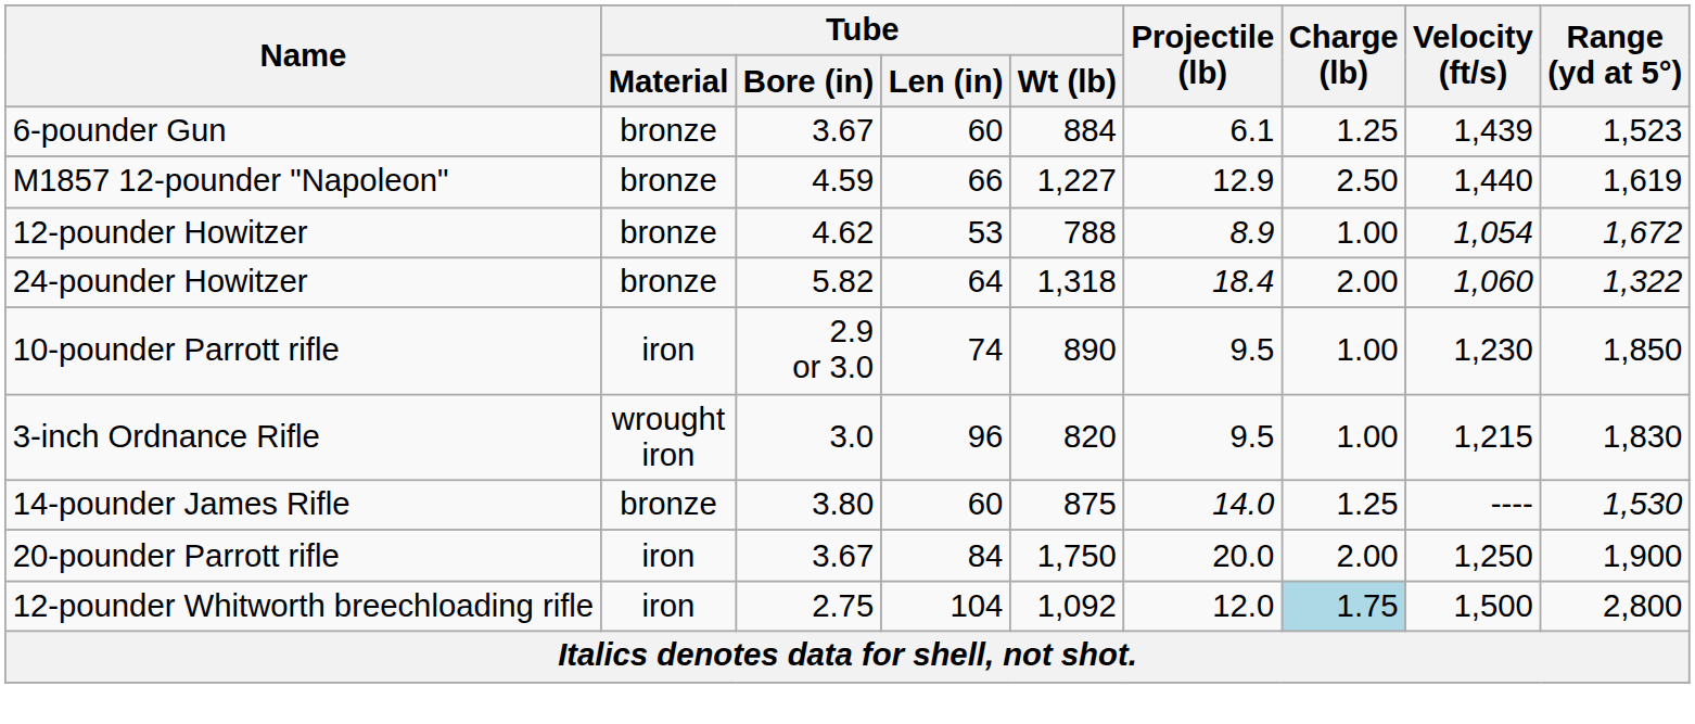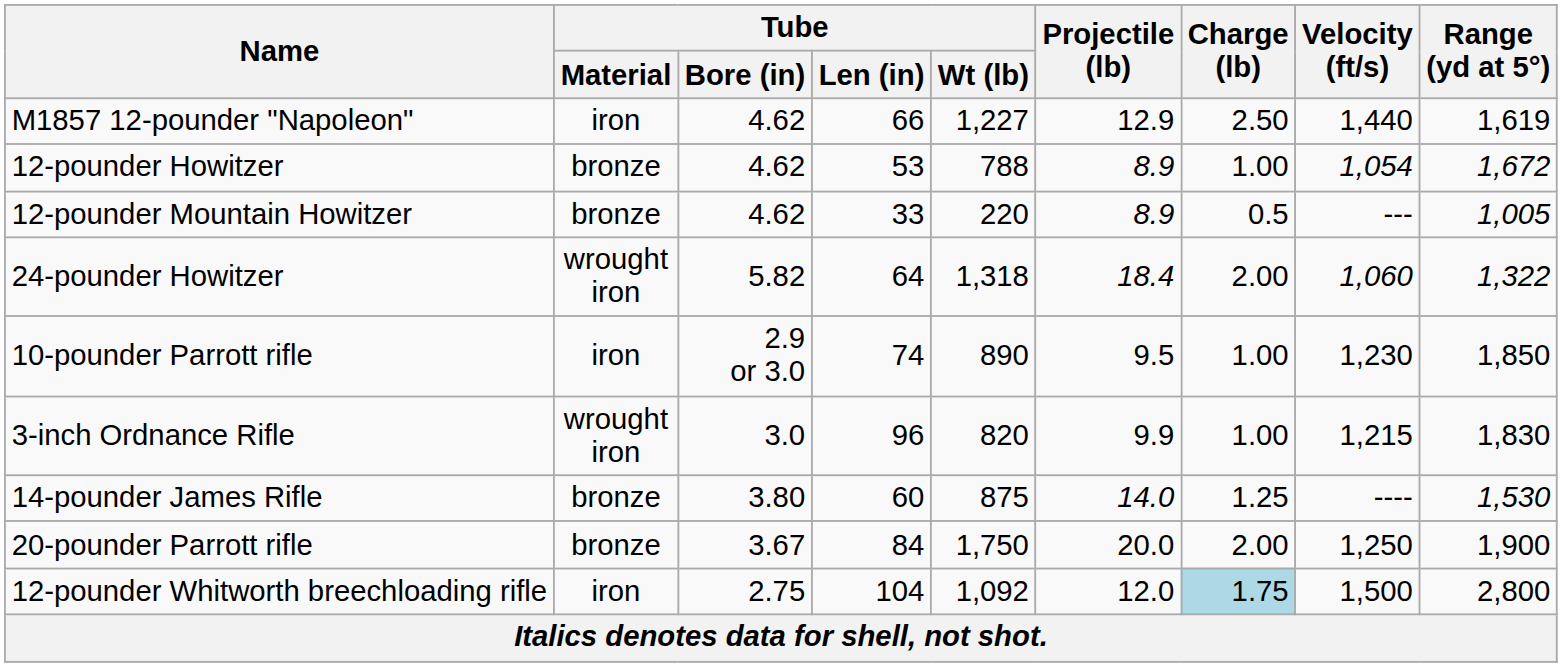- row: 6-pounder Gun | bronze | 3.67 | 60 | 884 | 6.1 | 1.25 | 1,439 | 1,523
M1857 12-pounder "Napoleon" | Tube / Material: bronze -> iron
M1857 12-pounder "Napoleon" | Tube / Bore (in): 4.59 -> 4.62
+ row: 12-pounder Mountain Howitzer | bronze | 4.62 | 33 | 220 | 8.9 | 0.5 | --- | 1,005
24-pounder Howitzer | Tube / Material: bronze -> wrought iron
3-inch Ordnance Rifle | Projectile (lb): 9.5 -> 9.9
20-pounder Parrott rifle | Tube / Material: iron -> bronze
